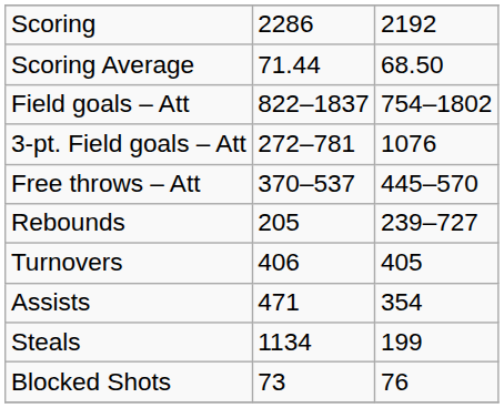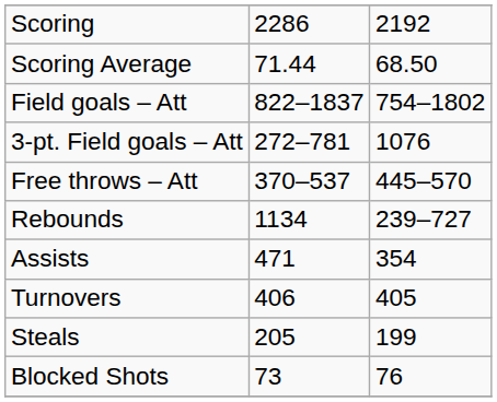Rebounds | column 2: 205 -> 1134
rows swapped: Assists <-> Turnovers
Steals | column 2: 1134 -> 205
